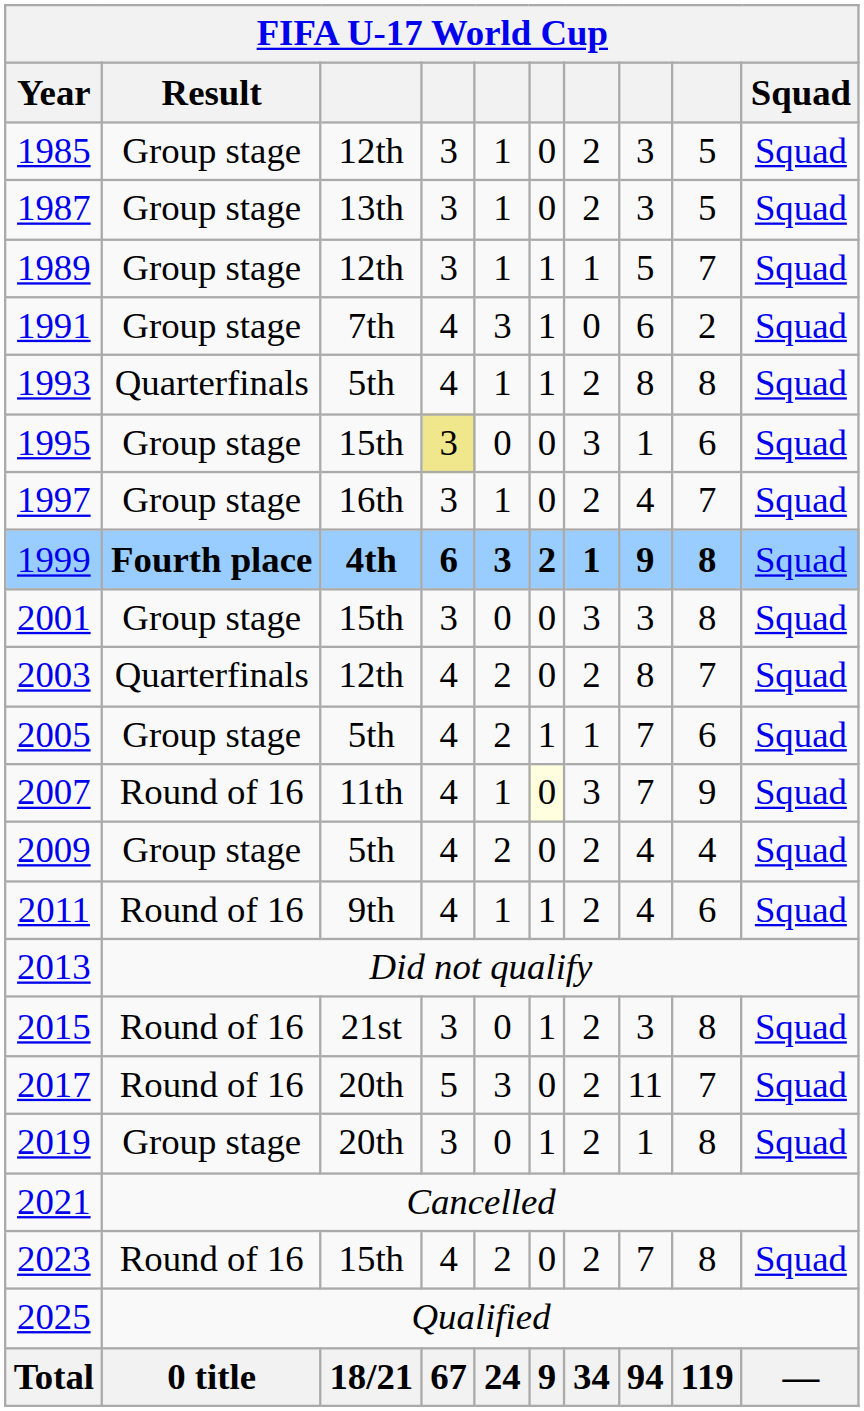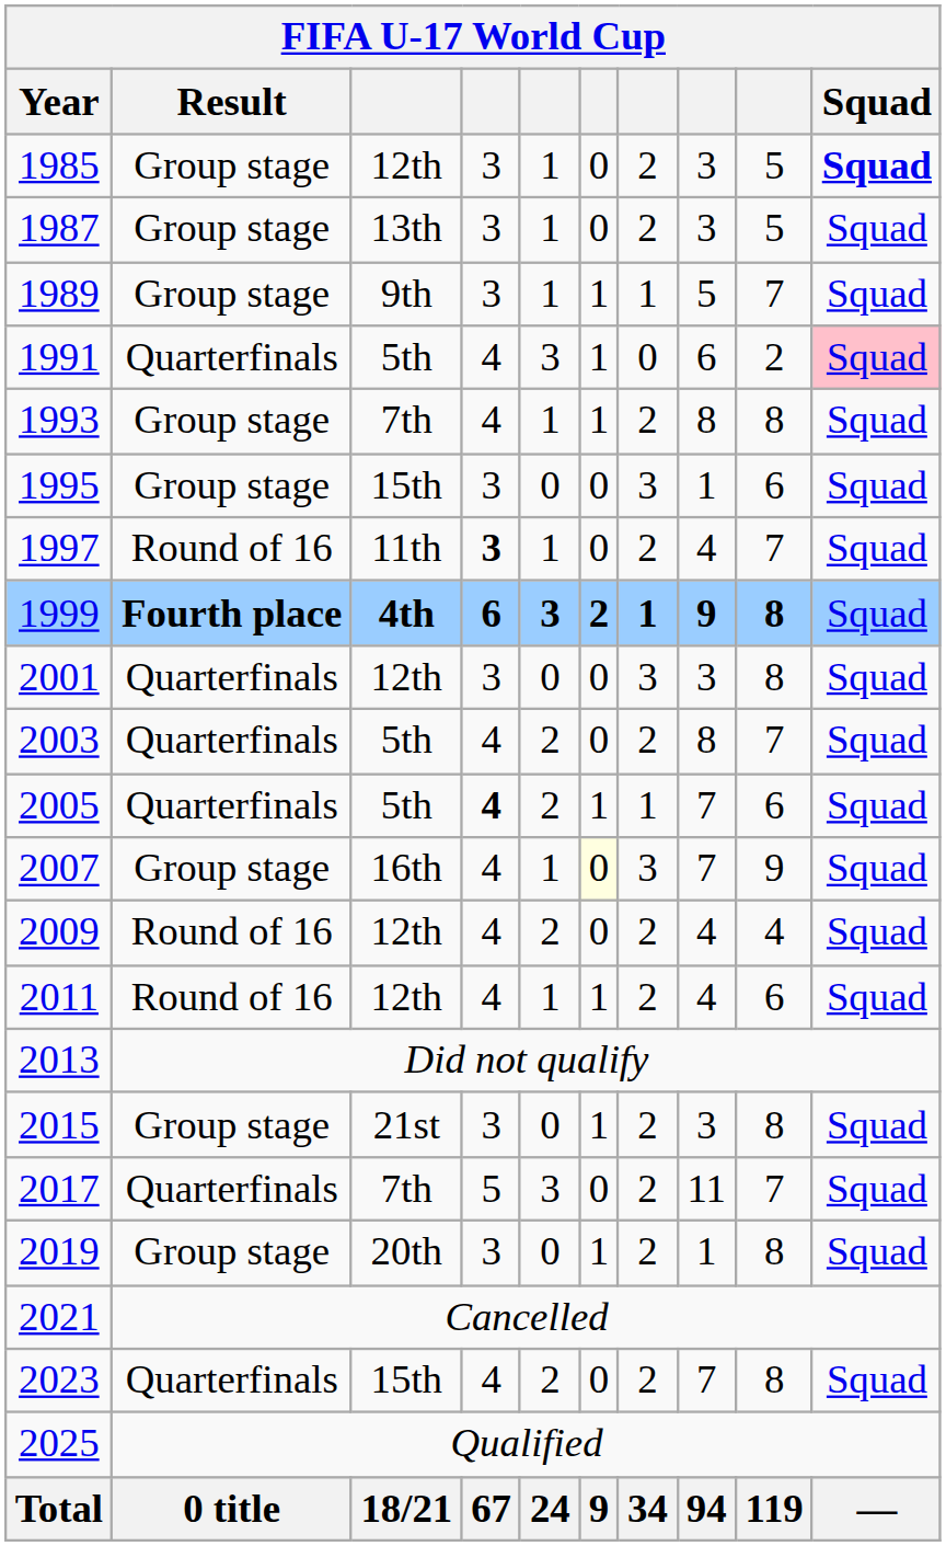1985 | Squad: normal -> bold
1989 | column 3: 12th -> 9th
1991 | Result: Group stage -> Quarterfinals
1991 | column 3: 7th -> 5th
1991 | Squad: no background -> pink background
1993 | Result: Quarterfinals -> Group stage
1993 | column 3: 5th -> 7th
1995 | column 4: khaki background -> no background
1997 | Result: Group stage -> Round of 16
1997 | column 3: 16th -> 11th
1997 | column 4: normal -> bold
2001 | Result: Group stage -> Quarterfinals
2001 | column 3: 15th -> 12th
2003 | column 3: 12th -> 5th
2005 | Result: Group stage -> Quarterfinals
2005 | column 4: normal -> bold
2007 | Result: Round of 16 -> Group stage
2007 | column 3: 11th -> 16th
2009 | Result: Group stage -> Round of 16
2009 | column 3: 5th -> 12th
2011 | column 3: 9th -> 12th
2015 | Result: Round of 16 -> Group stage
2017 | Result: Round of 16 -> Quarterfinals
2017 | column 3: 20th -> 7th
2023 | Result: Round of 16 -> Quarterfinals
